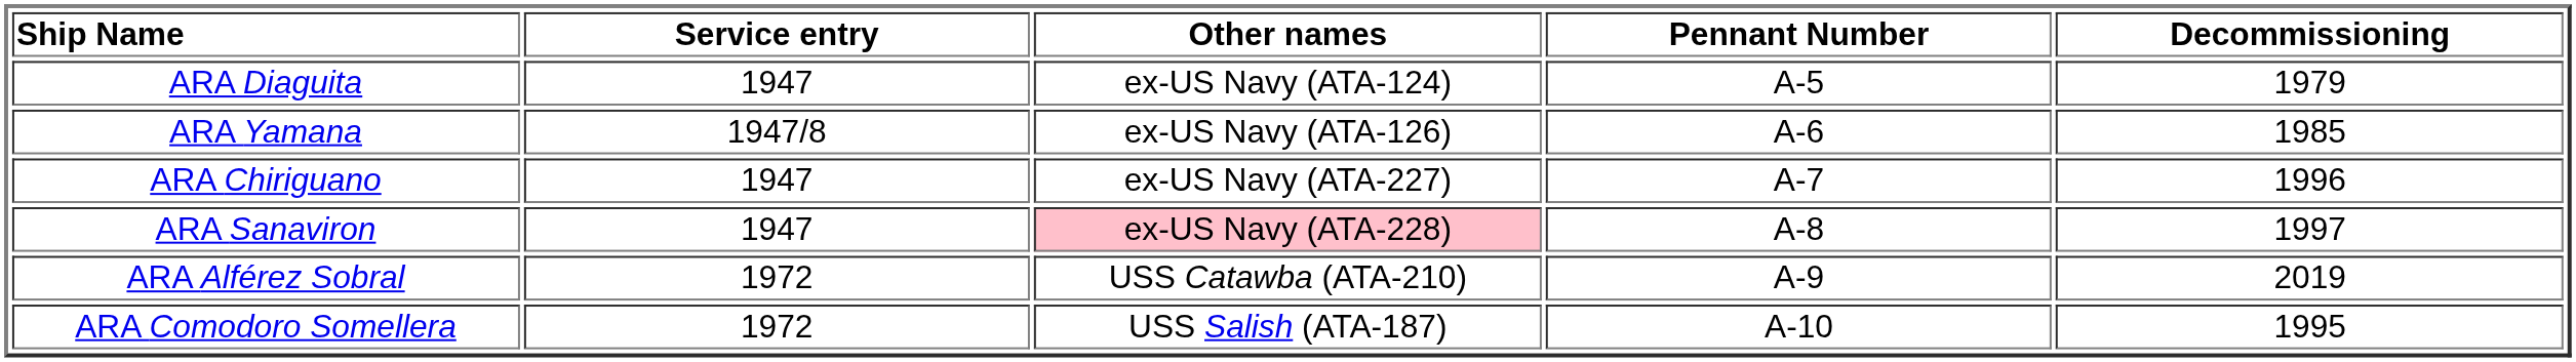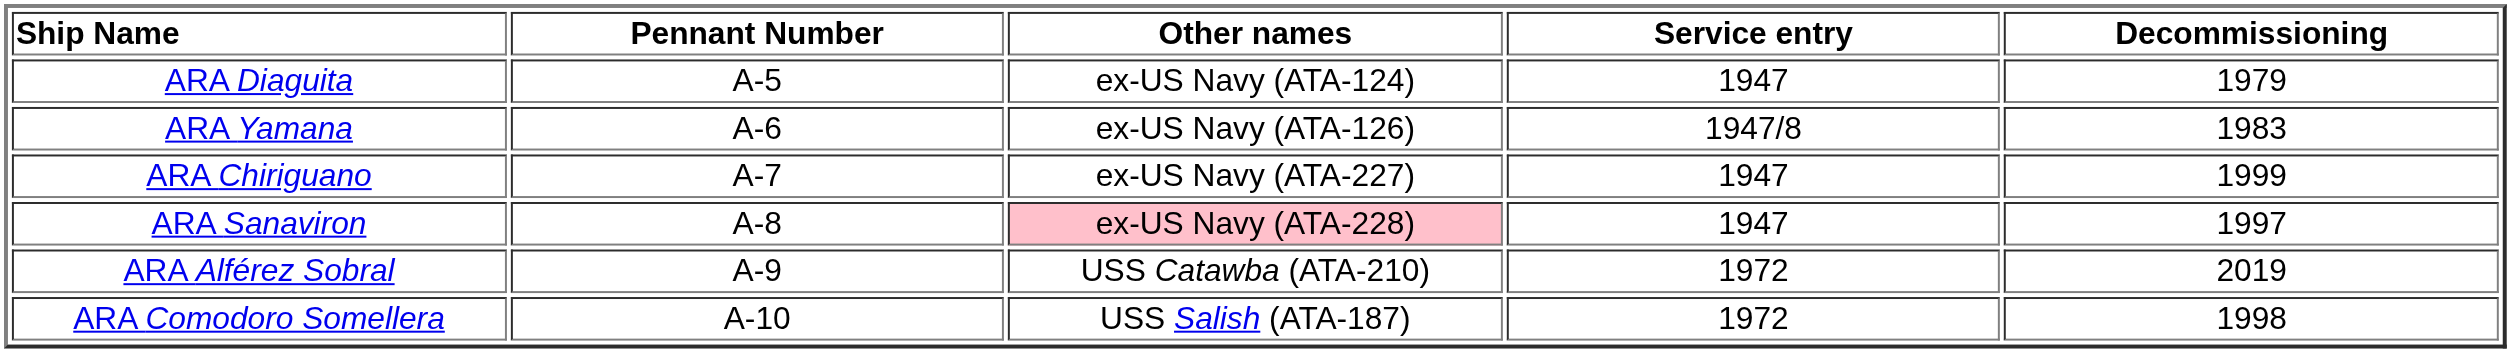columns swapped: Pennant Number <-> Service entry
ARA Yamana | Decommissioning: 1985 -> 1983
ARA Chiriguano | Decommissioning: 1996 -> 1999
ARA Comodoro Somellera | Decommissioning: 1995 -> 1998
